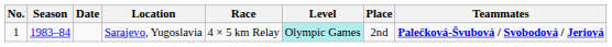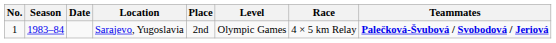columns swapped: Race <-> Place
Sarajevo, Yugoslavia | Level: paleturquoise background -> no background
